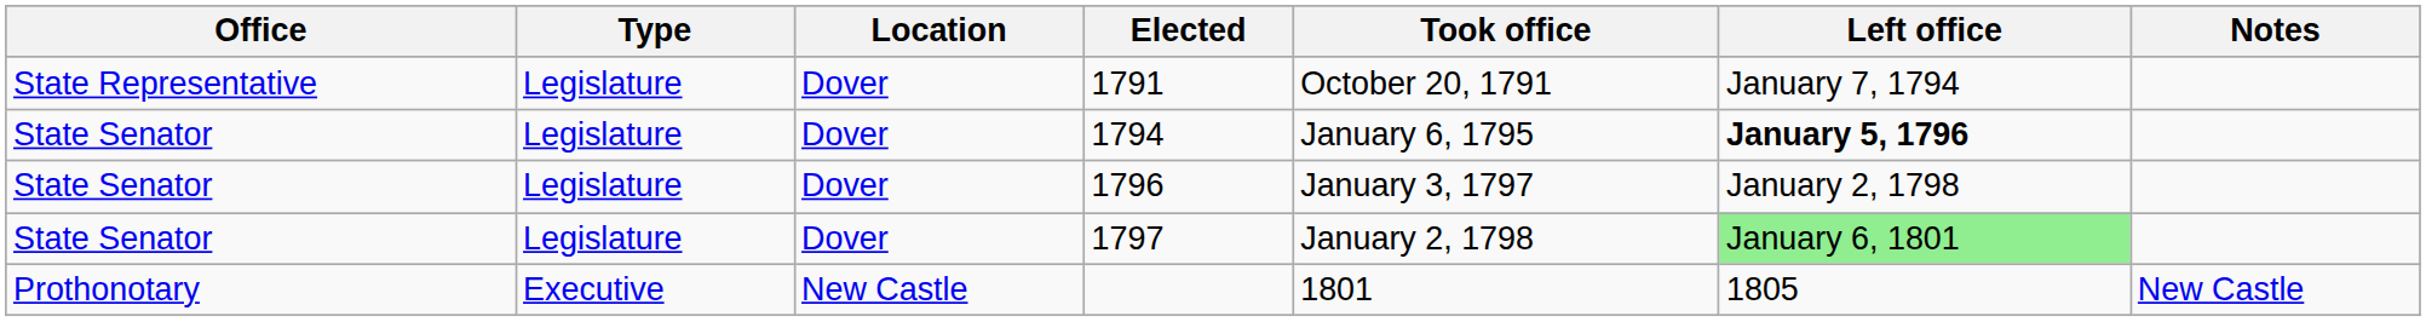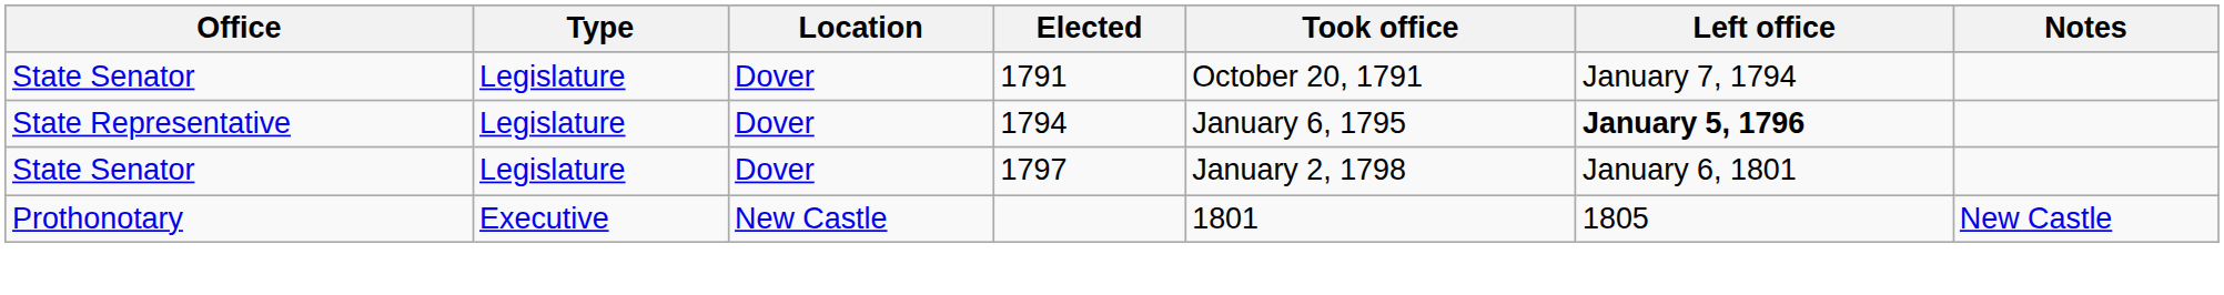1791 | Office: State Representative -> State Senator
1794 | Office: State Senator -> State Representative
- row: State Senator | Legislature | Dover | 1796 | January 3, 1797 | January 2, 1798
1797 | Left office: lightgreen background -> no background
